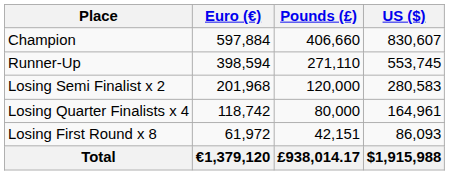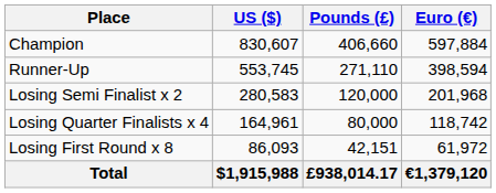columns swapped: Euro (€) <-> US ($)
